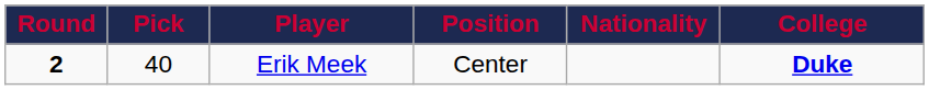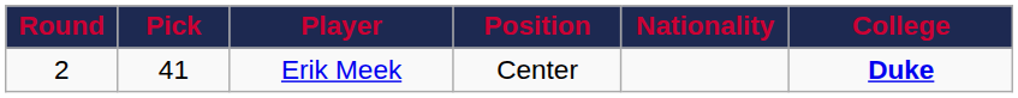Erik Meek | Round: bold -> normal
Erik Meek | Pick: 40 -> 41
